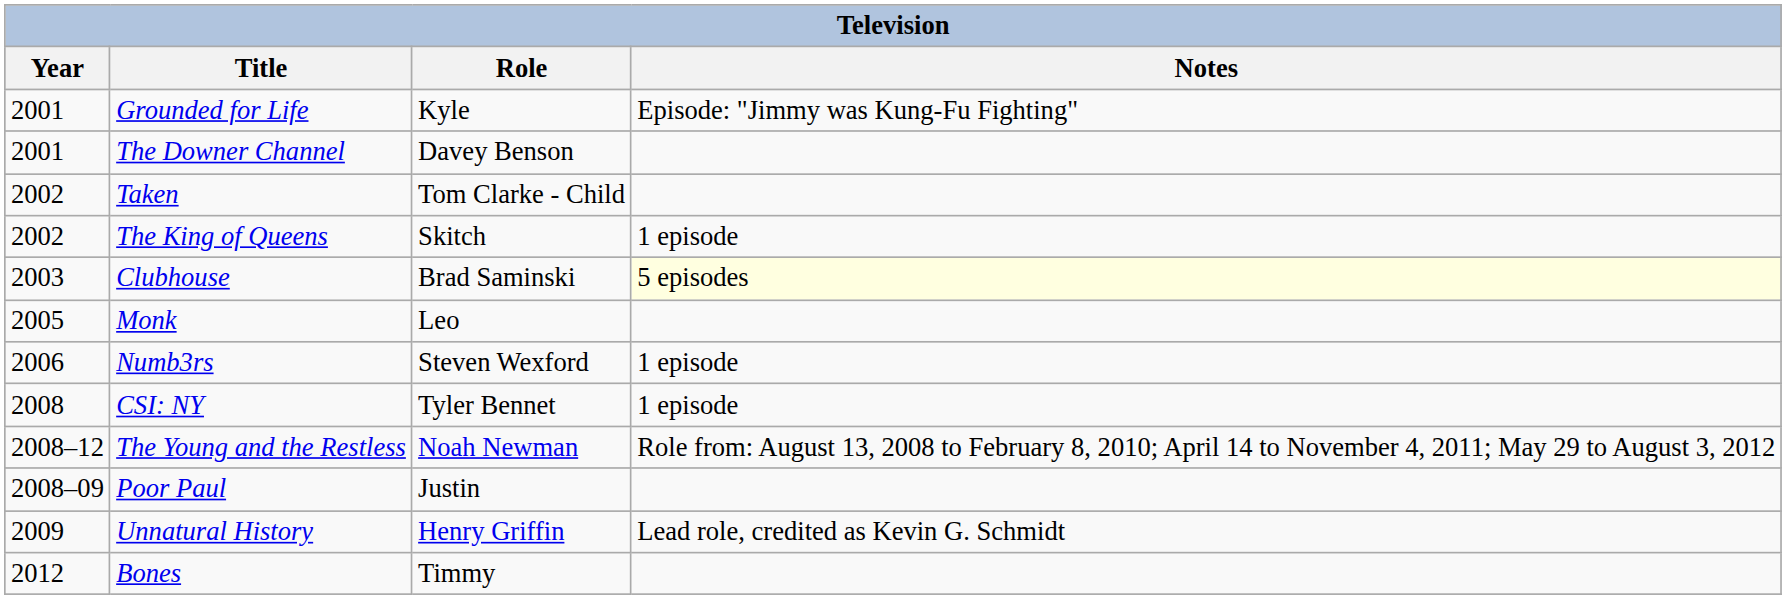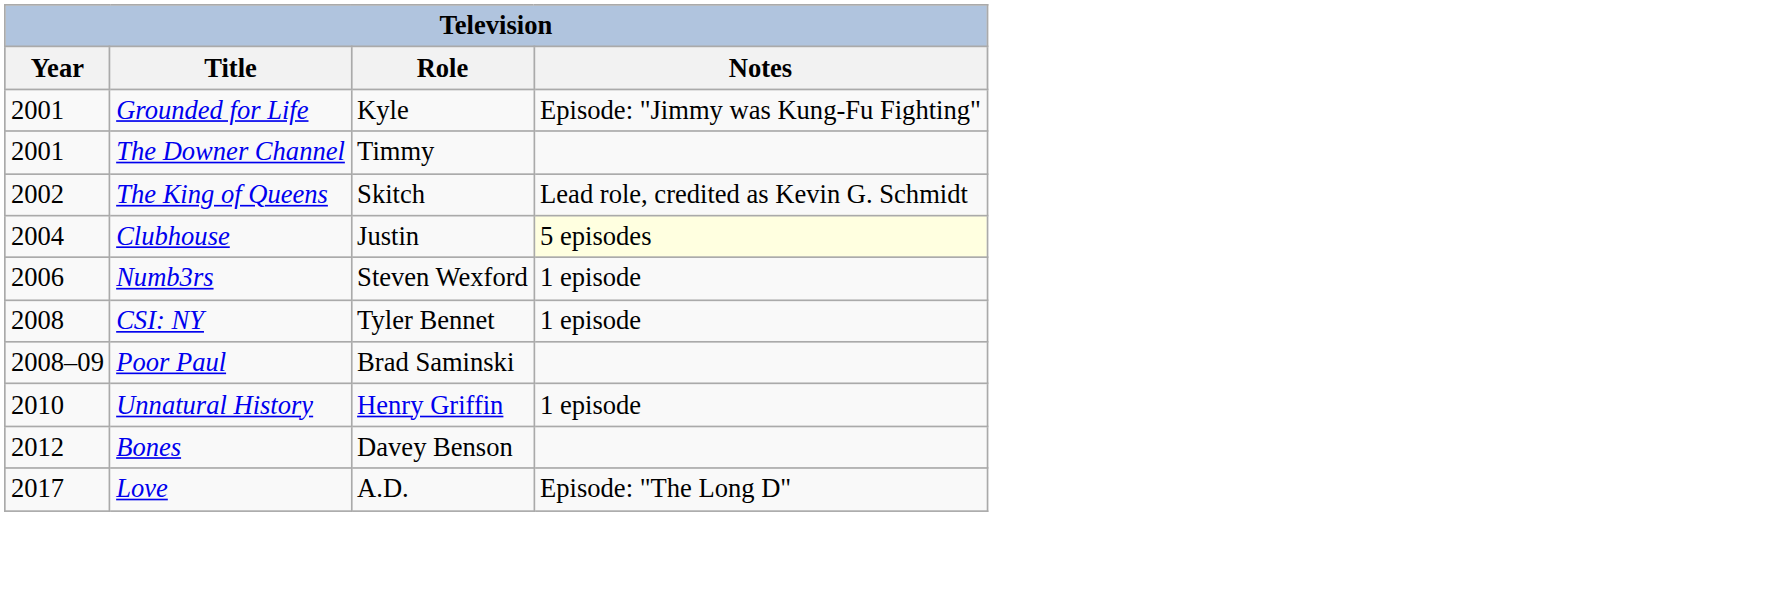The Downer Channel | Role: Davey Benson -> Timmy
- row: 2002 | Taken | Tom Clarke - Child
The King of Queens | Notes: 1 episode -> Lead role, credited as Kevin G. Schmidt
Clubhouse | Year: 2003 -> 2004
Clubhouse | Role: Brad Saminski -> Justin
- row: 2005 | Monk | Leo
- row: 2008–12 | The Young and the Restless | Noah Newman | Role from: August 13, 2008 to February 8, 2010; April 14 to November 4, 2011; May 29 to August 3, 2012
Poor Paul | Role: Justin -> Brad Saminski
Unnatural History | Year: 2009 -> 2010
Unnatural History | Notes: Lead role, credited as Kevin G. Schmidt -> 1 episode
Bones | Role: Timmy -> Davey Benson
+ row: 2017 | Love | A.D. | Episode: "The Long D"
